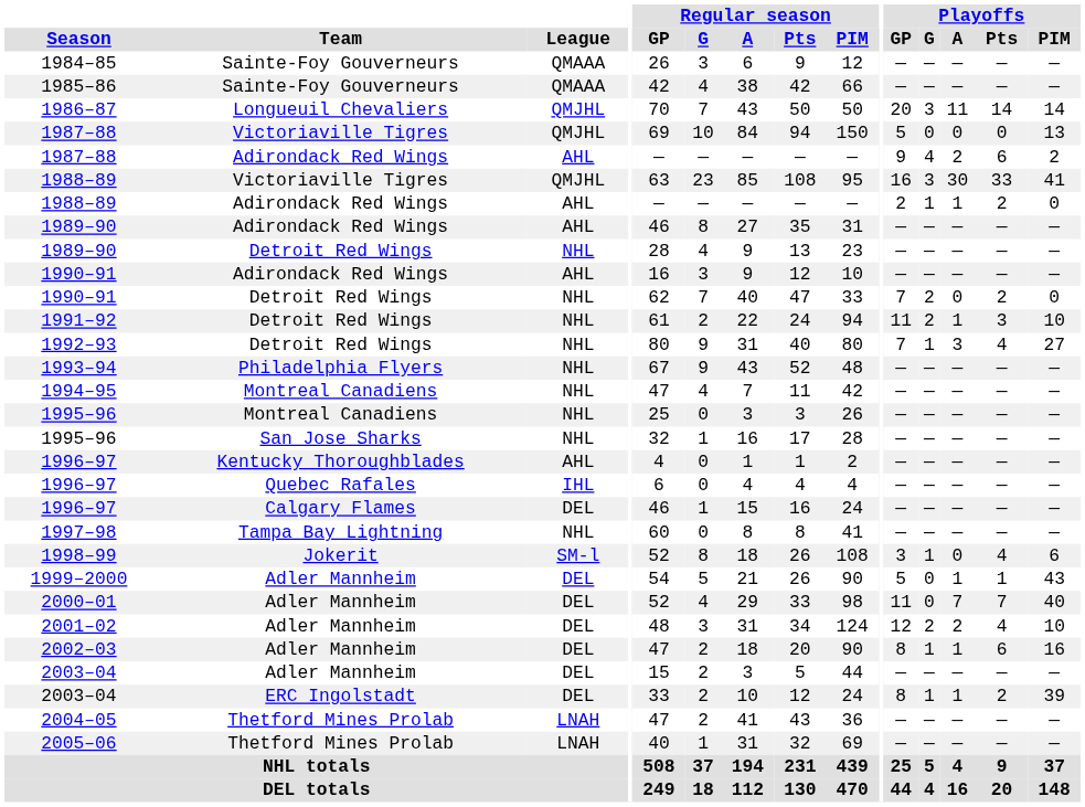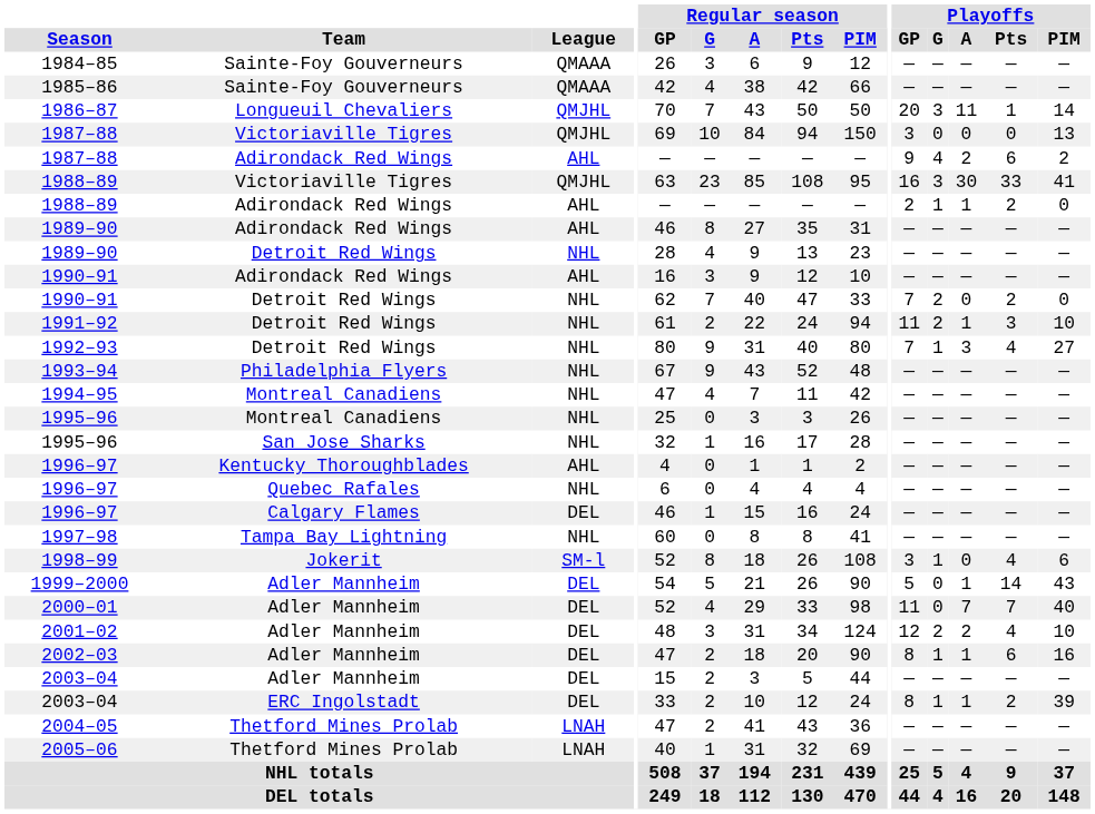1986–87 | Playoffs / Pts: 14 -> 1
1987–88 / Victoriaville Tigres | Playoffs / GP: 5 -> 3
1996–97 / Quebec Rafales | League: IHL -> NHL
1999–2000 | Playoffs / Pts: 1 -> 14
